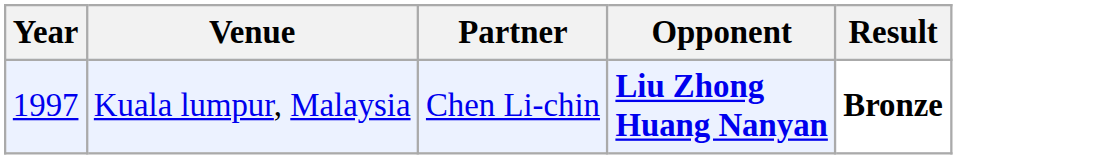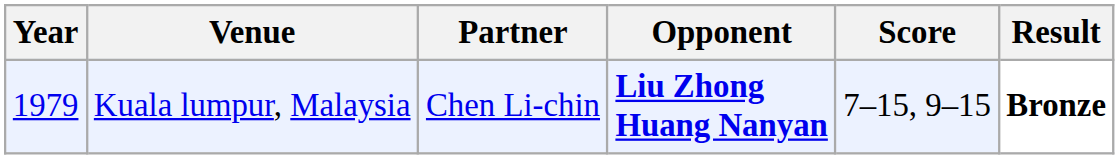+ column: Score | 7–15, 9–15
Kuala lumpur, Malaysia | Year: 1997 -> 1979
